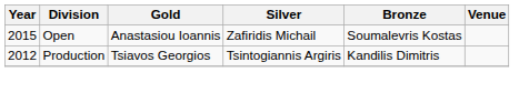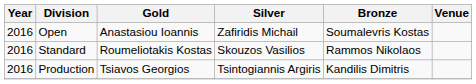Open | Year: 2015 -> 2016
+ row: 2016 | Standard | Roumeliotakis Kostas | Skouzos Vasilios | Rammos Nikolaos
Production | Year: 2012 -> 2016
